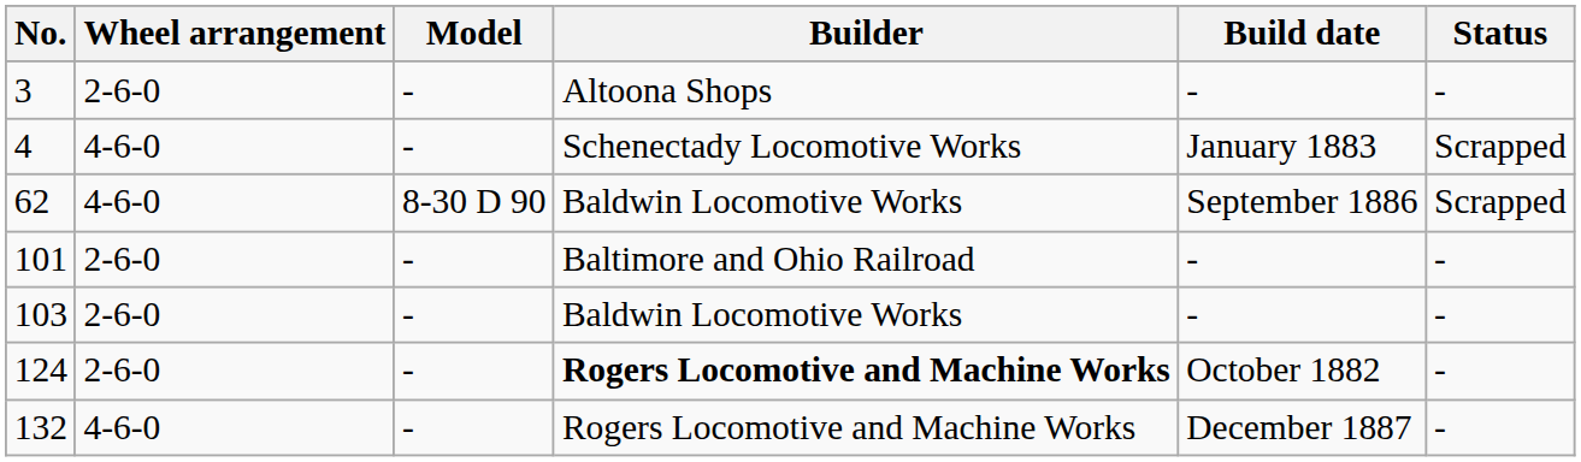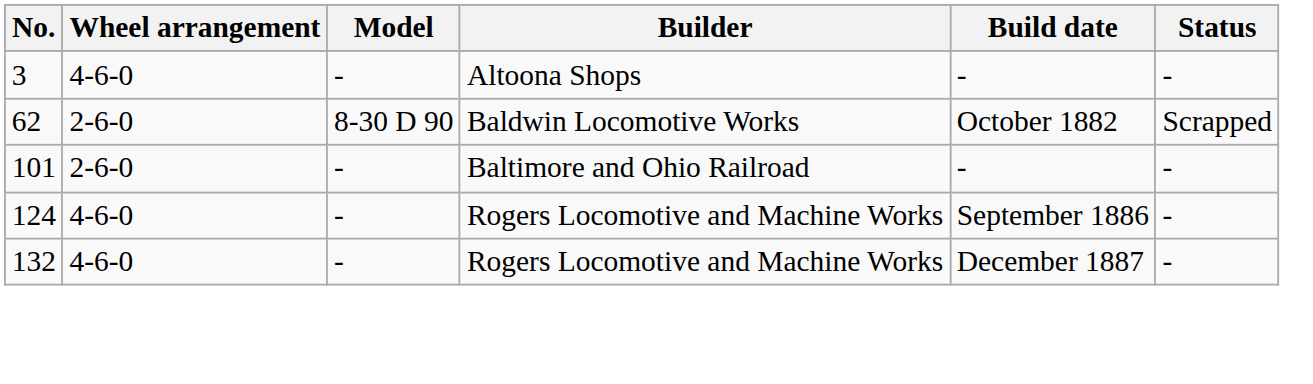3 | Wheel arrangement: 2-6-0 -> 4-6-0
- row: 4 | 4-6-0 | - | Schenectady Locomotive Works | January 1883 | Scrapped
62 | Wheel arrangement: 4-6-0 -> 2-6-0
62 | Build date: September 1886 -> October 1882
- row: 103 | 2-6-0 | - | Baldwin Locomotive Works | - | -
124 | Wheel arrangement: 2-6-0 -> 4-6-0
124 | Builder: bold -> normal
124 | Build date: October 1882 -> September 1886
